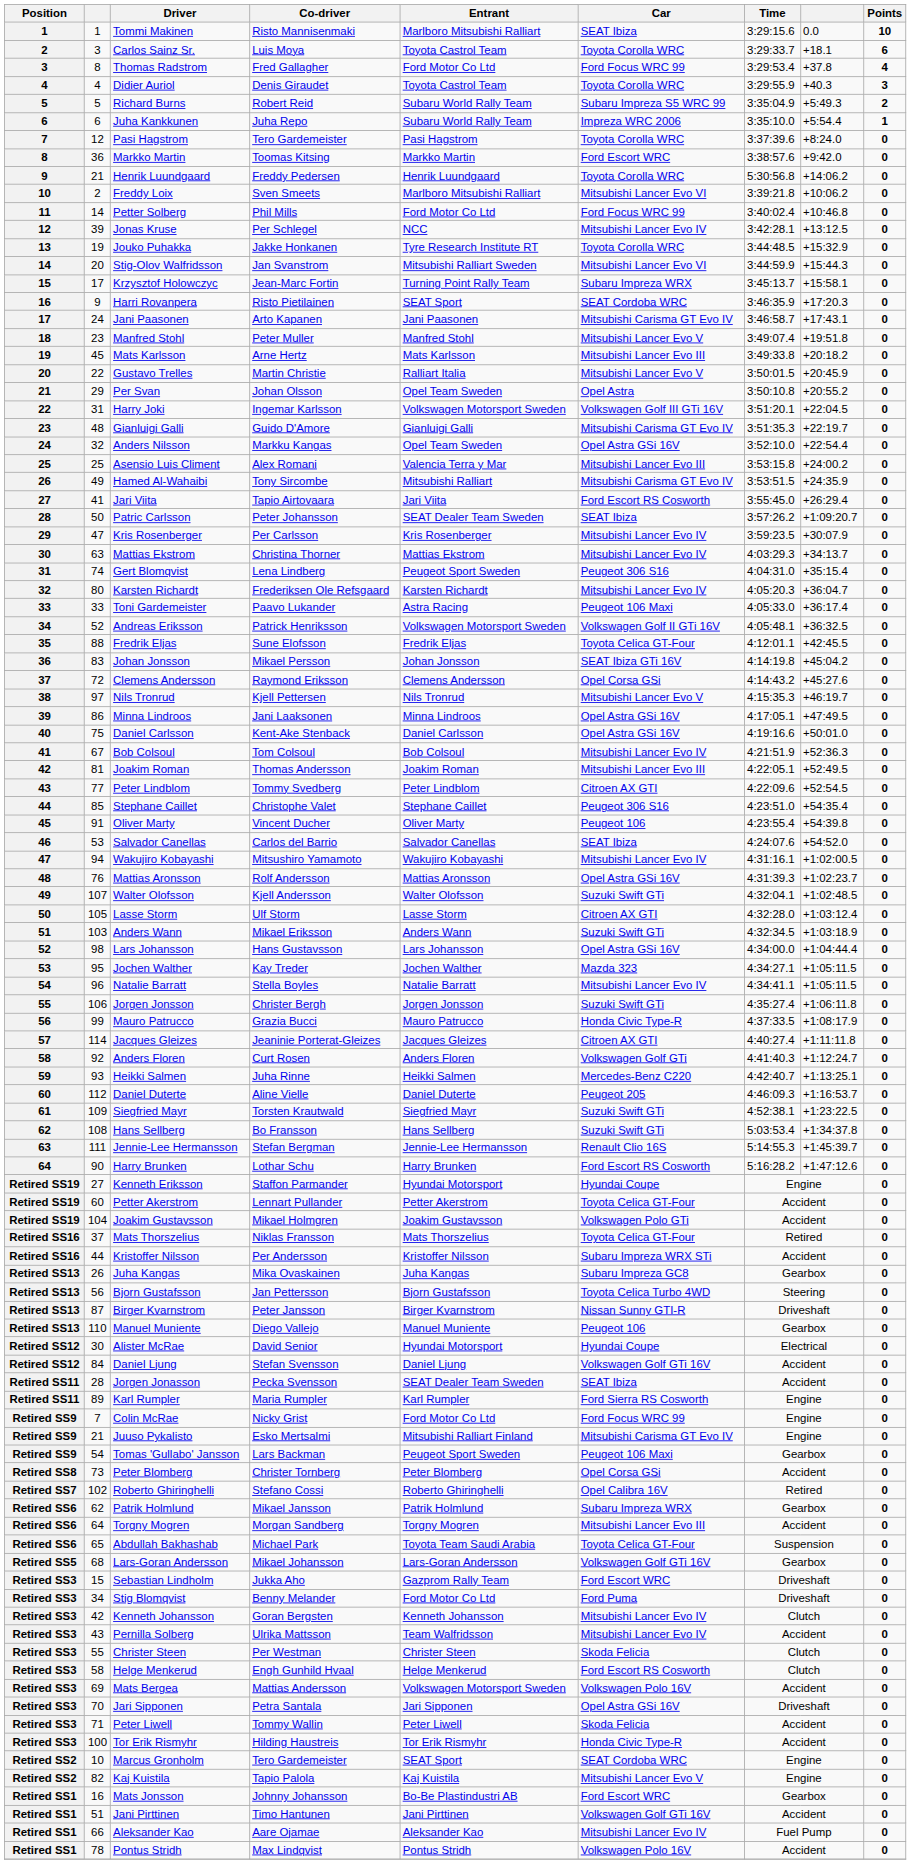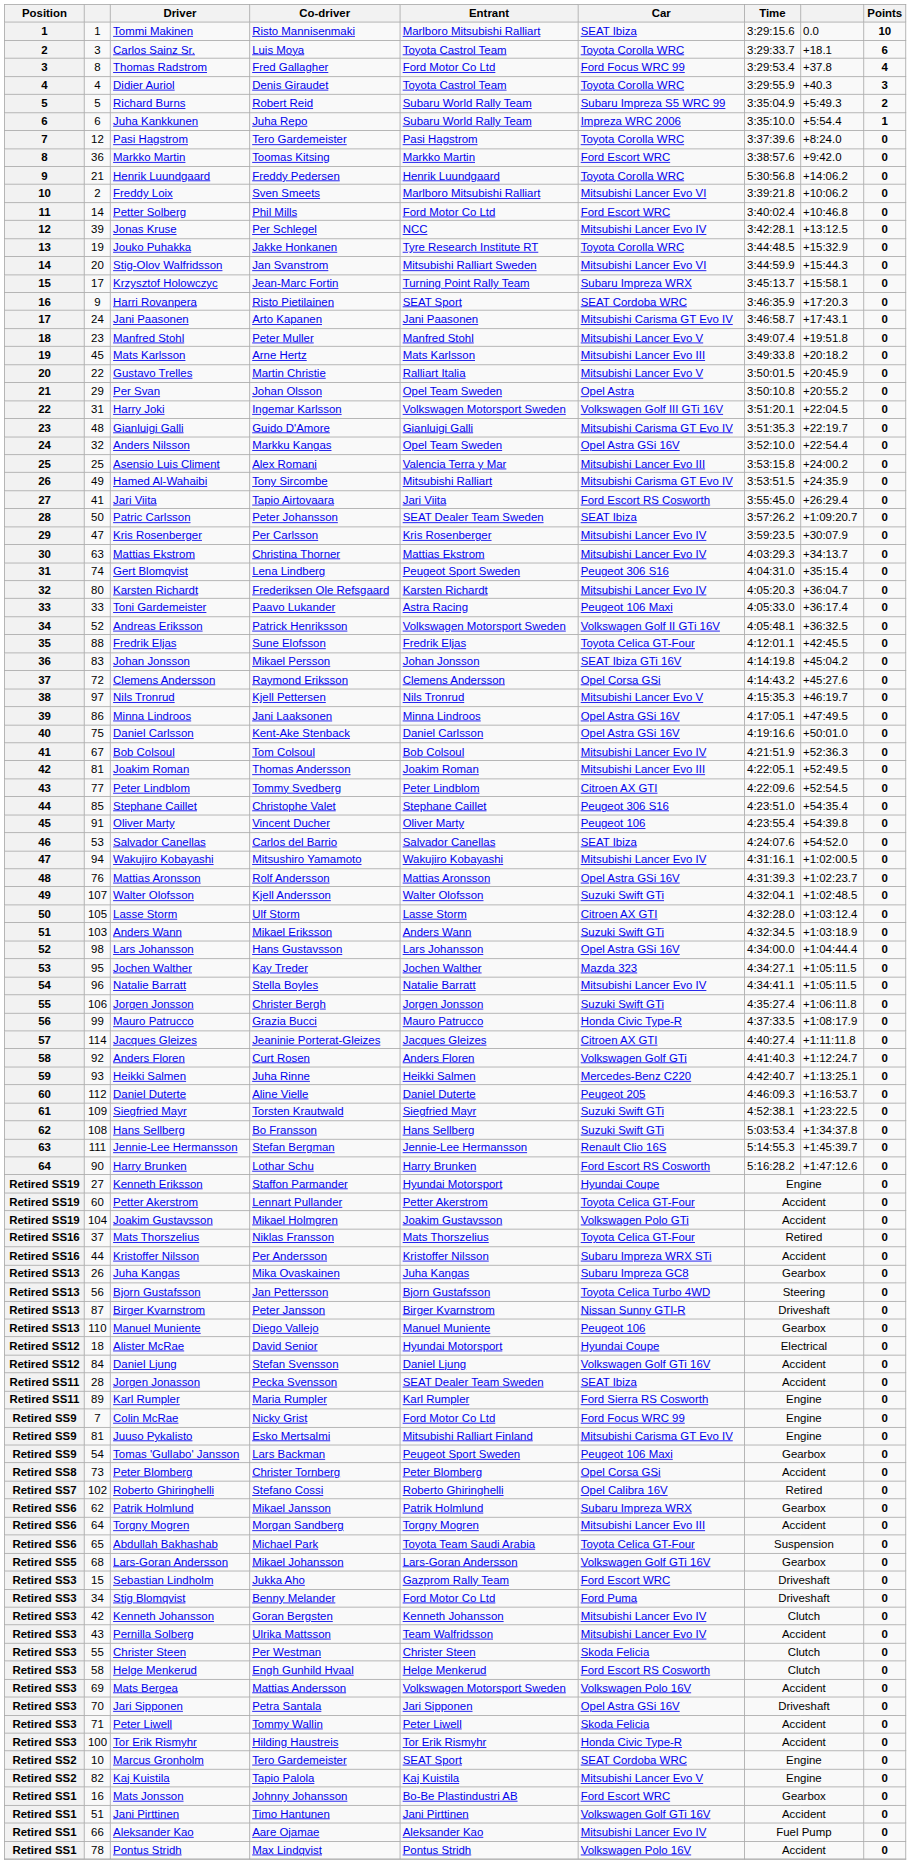Petter Solberg | Car: Ford Focus WRC 99 -> Ford Escort WRC
Alister McRae | column 2: 30 -> 18
Juuso Pykalisto | column 2: 21 -> 81
